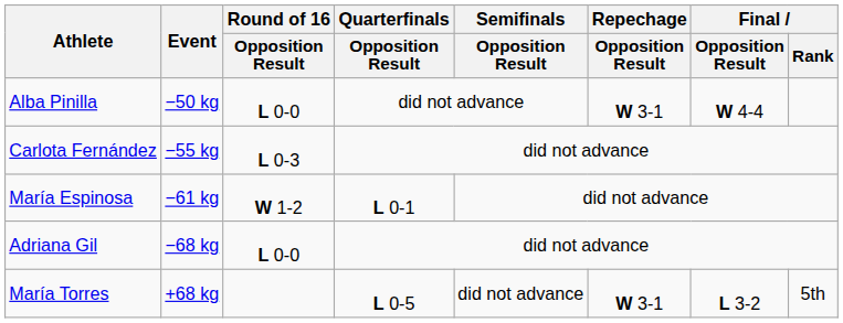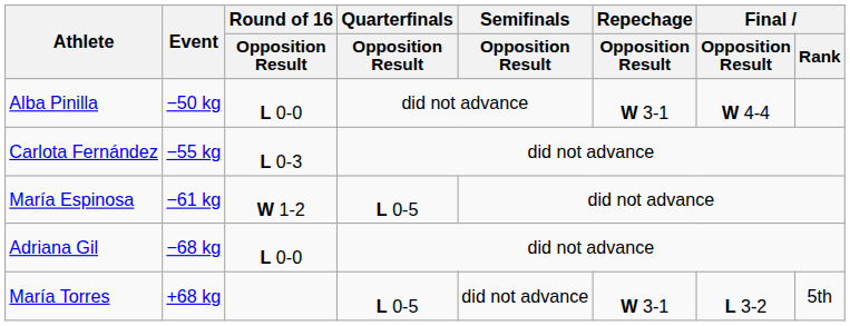María Espinosa | Quarterfinals / Opposition Result: L 0-1 -> L 0-5
